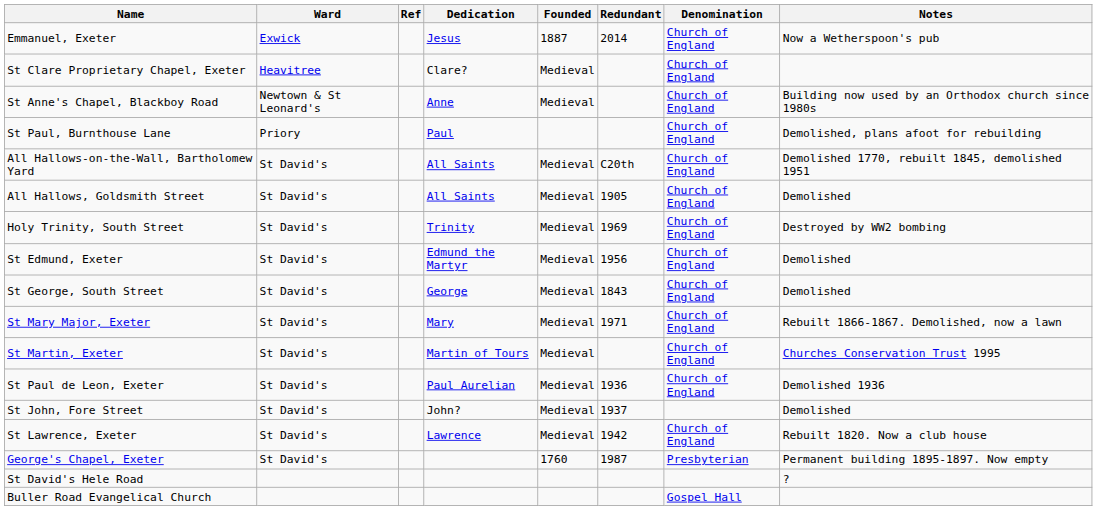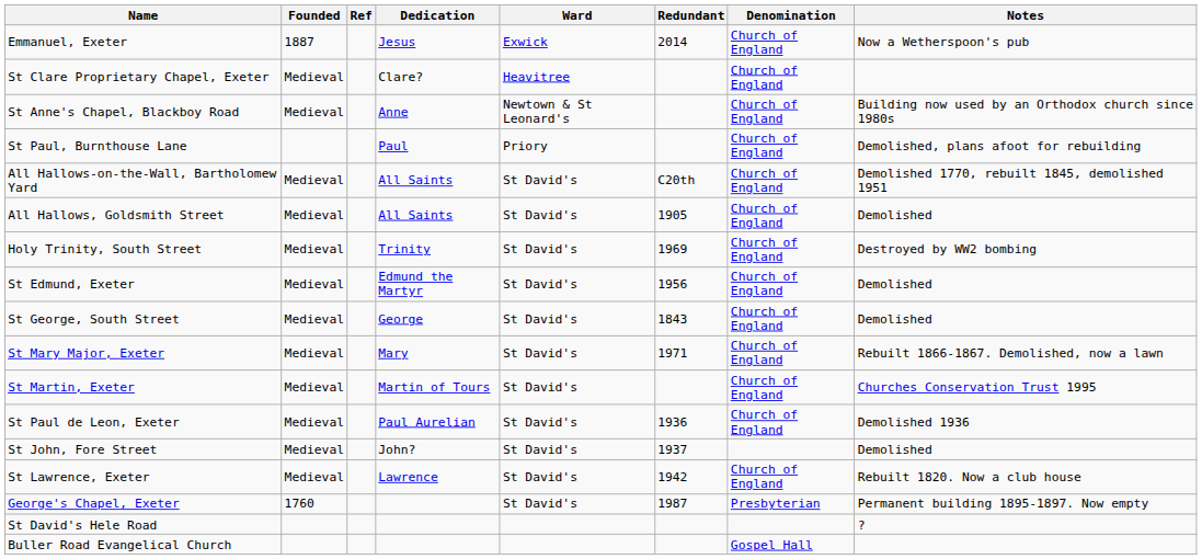columns swapped: Ward <-> Founded
